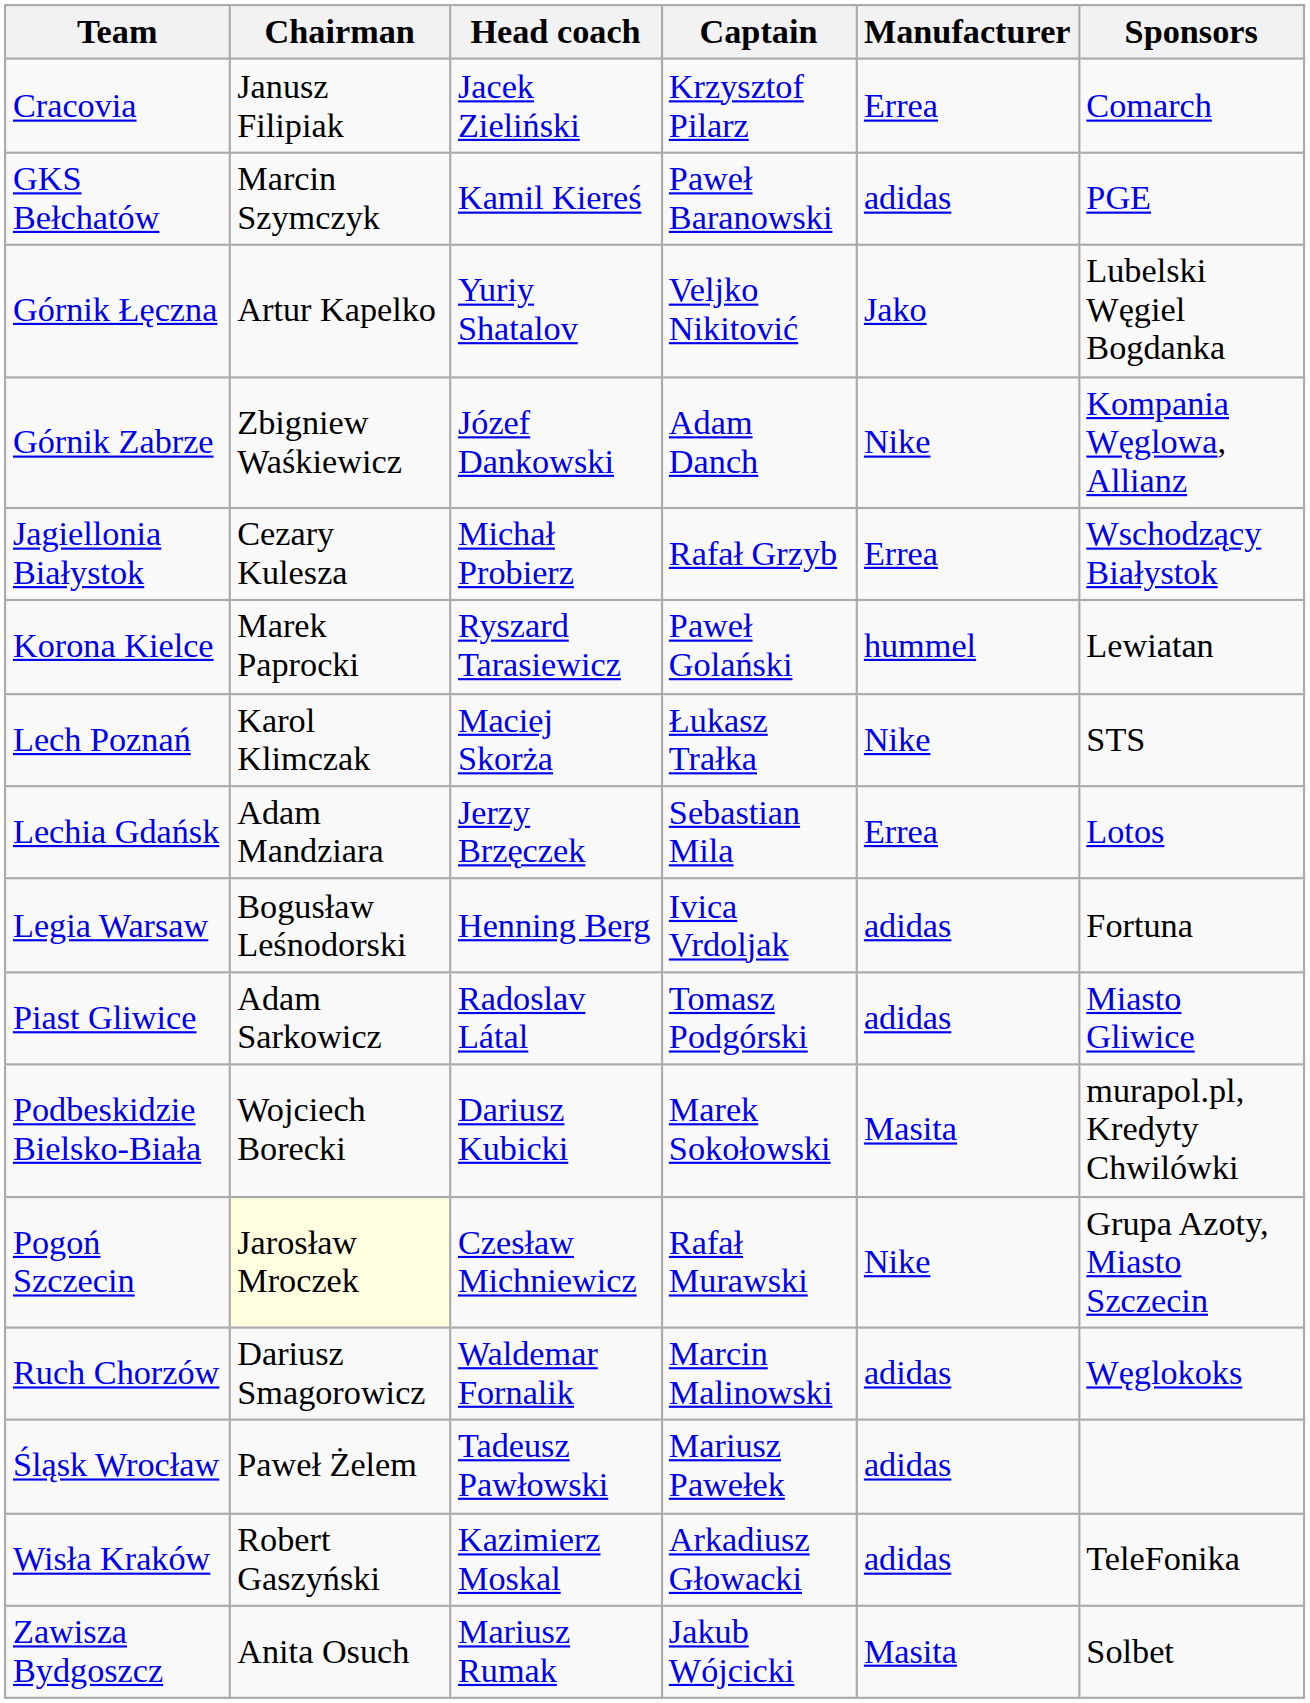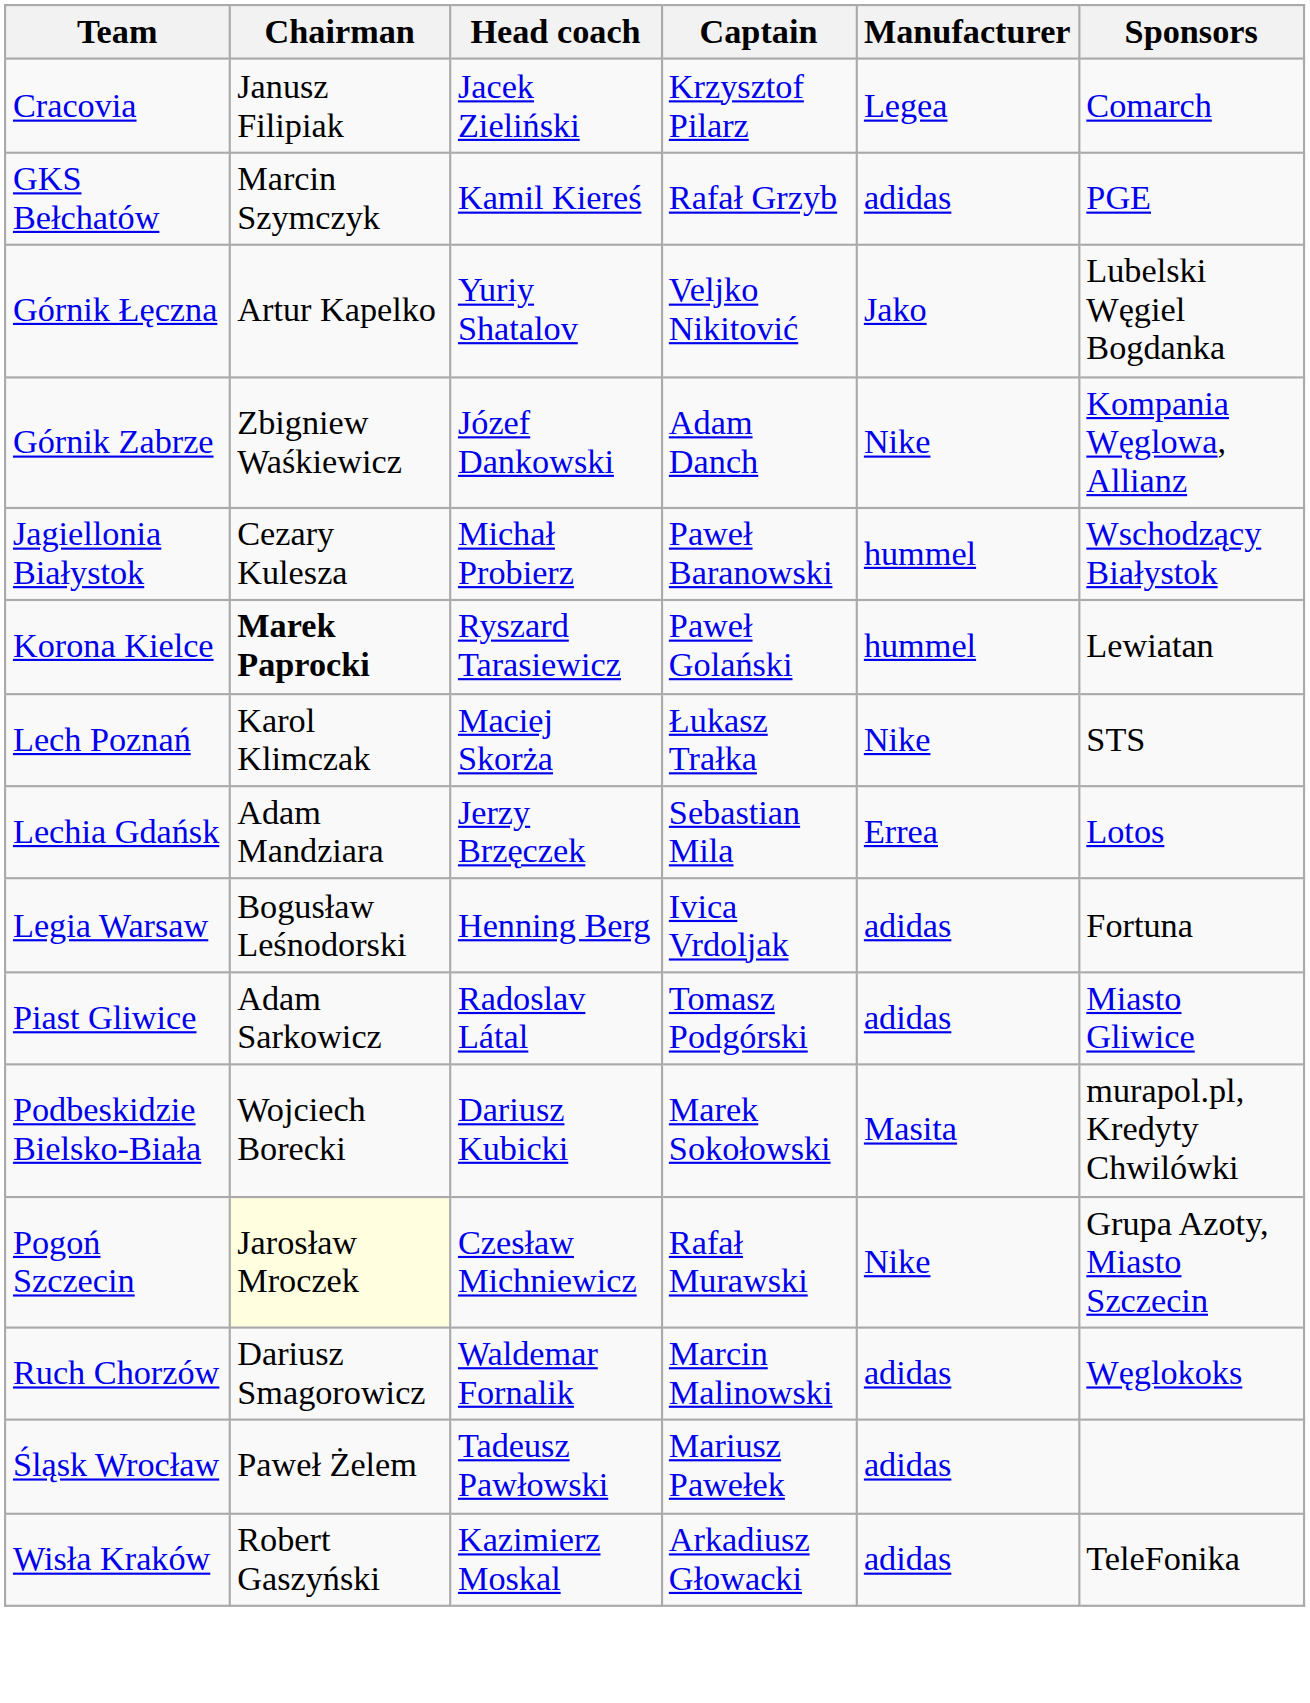Cracovia | Manufacturer: Errea -> Legea
GKS Bełchatów | Captain: Paweł Baranowski -> Rafał Grzyb
Jagiellonia Białystok | Captain: Rafał Grzyb -> Paweł Baranowski
Jagiellonia Białystok | Manufacturer: Errea -> hummel
Korona Kielce | Chairman: normal -> bold
- row: Zawisza Bydgoszcz | Anita Osuch | Mariusz Rumak | Jakub Wójcicki | Masita | Solbet
